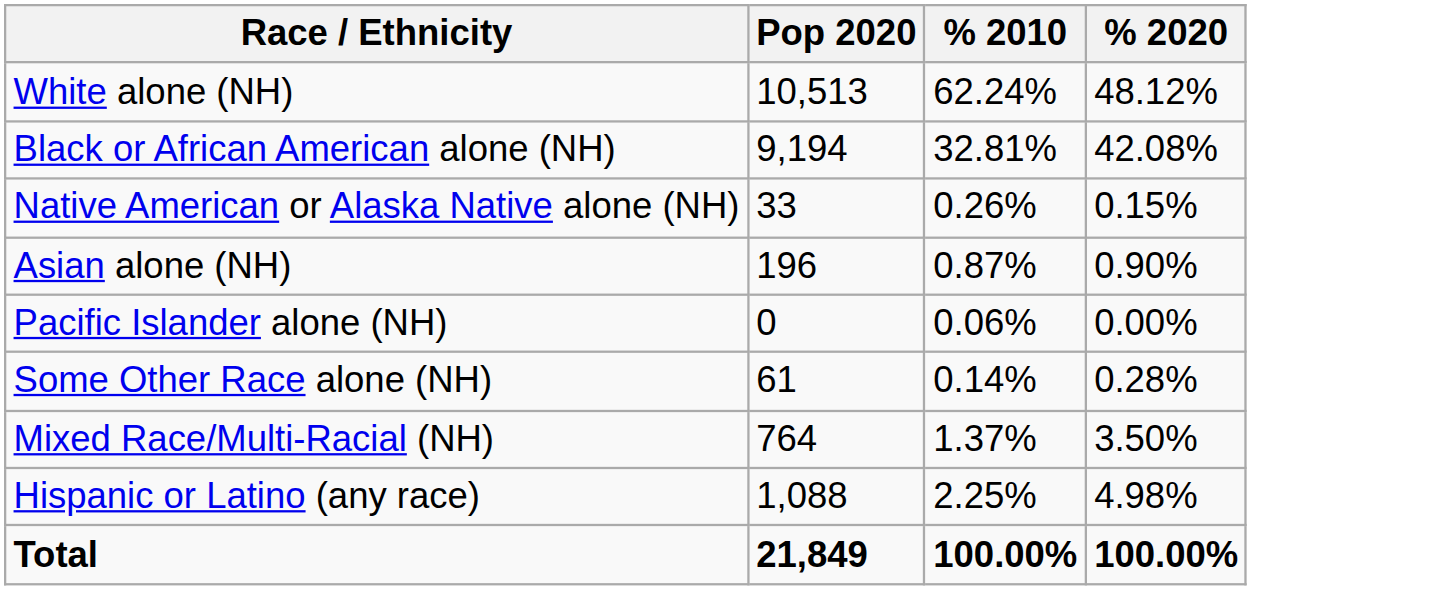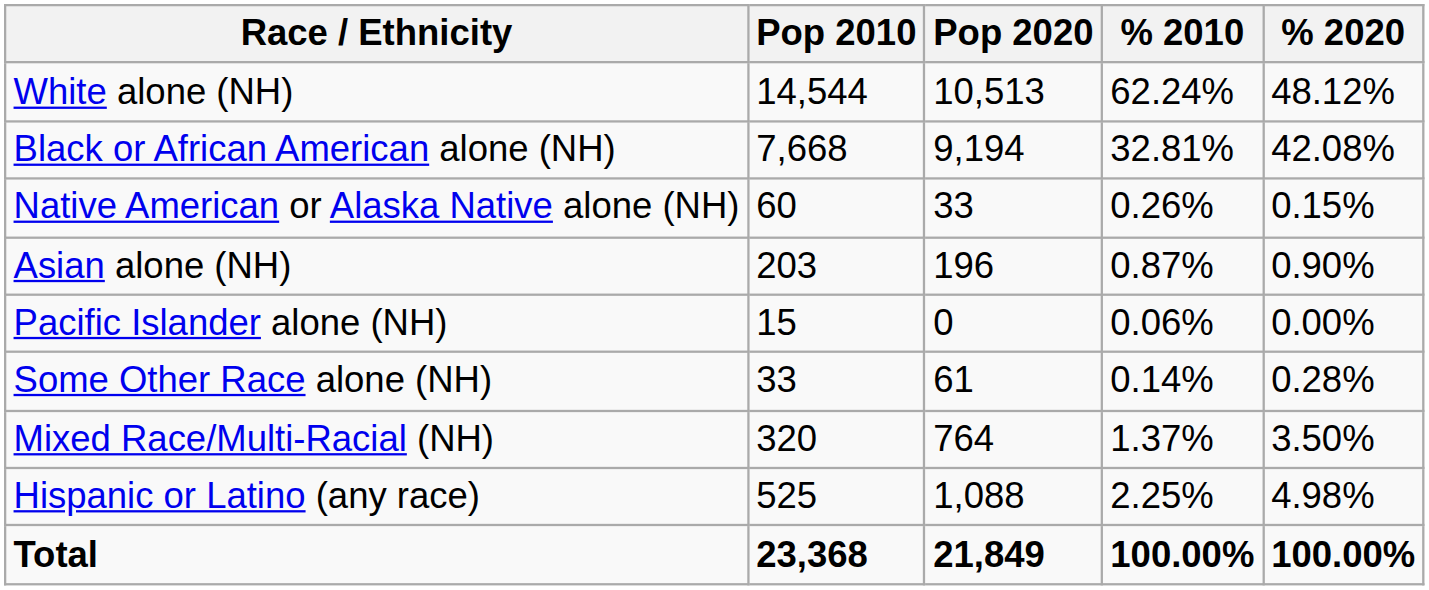+ column: Pop 2010 | 14,544 | 7,668 | 60 | 203 | 15 | 33 | 320 | 525 | 23,368
